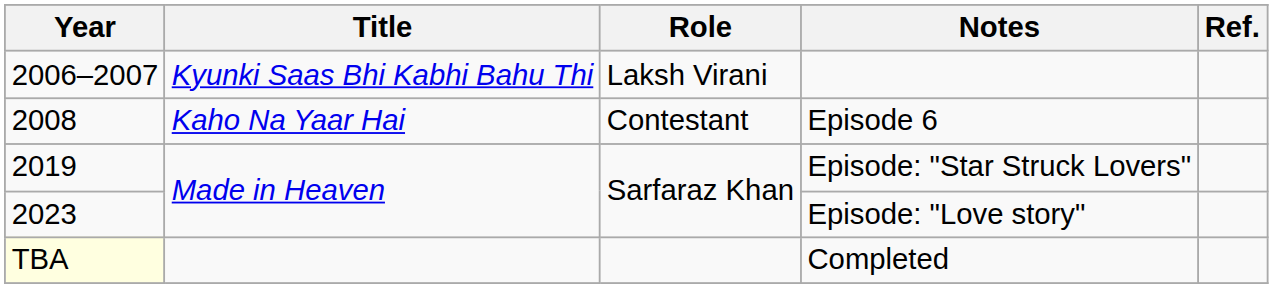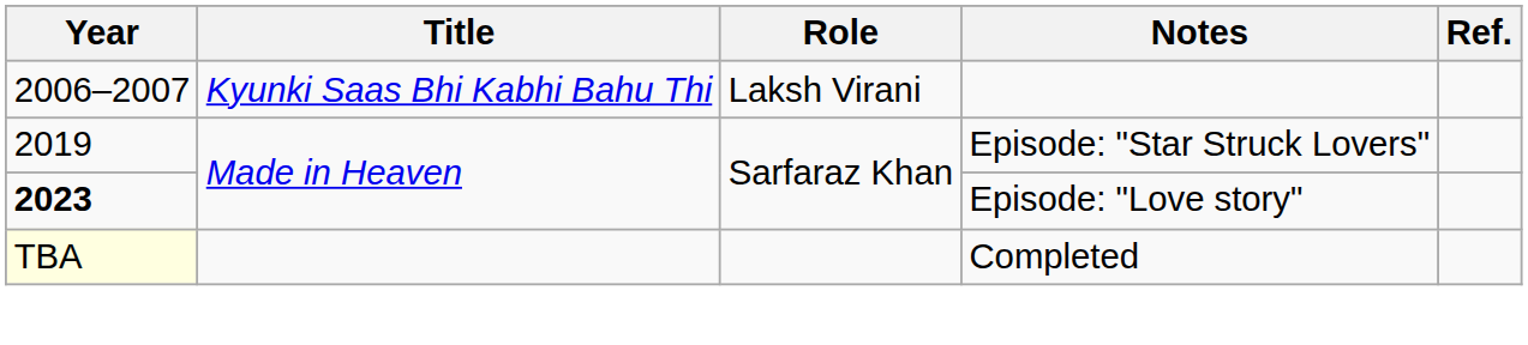- row: 2008 | Kaho Na Yaar Hai | Contestant | Episode 6
Episode: "Love story" | Year: normal -> bold
